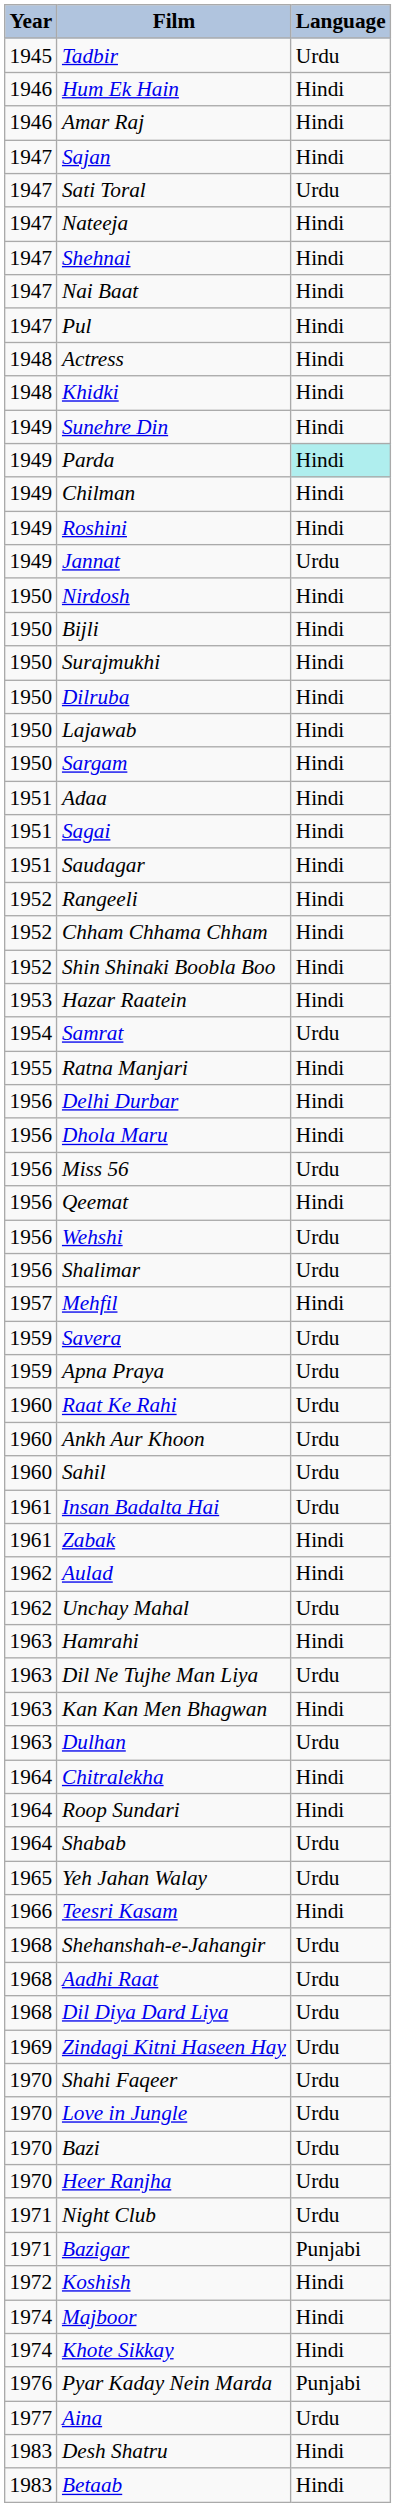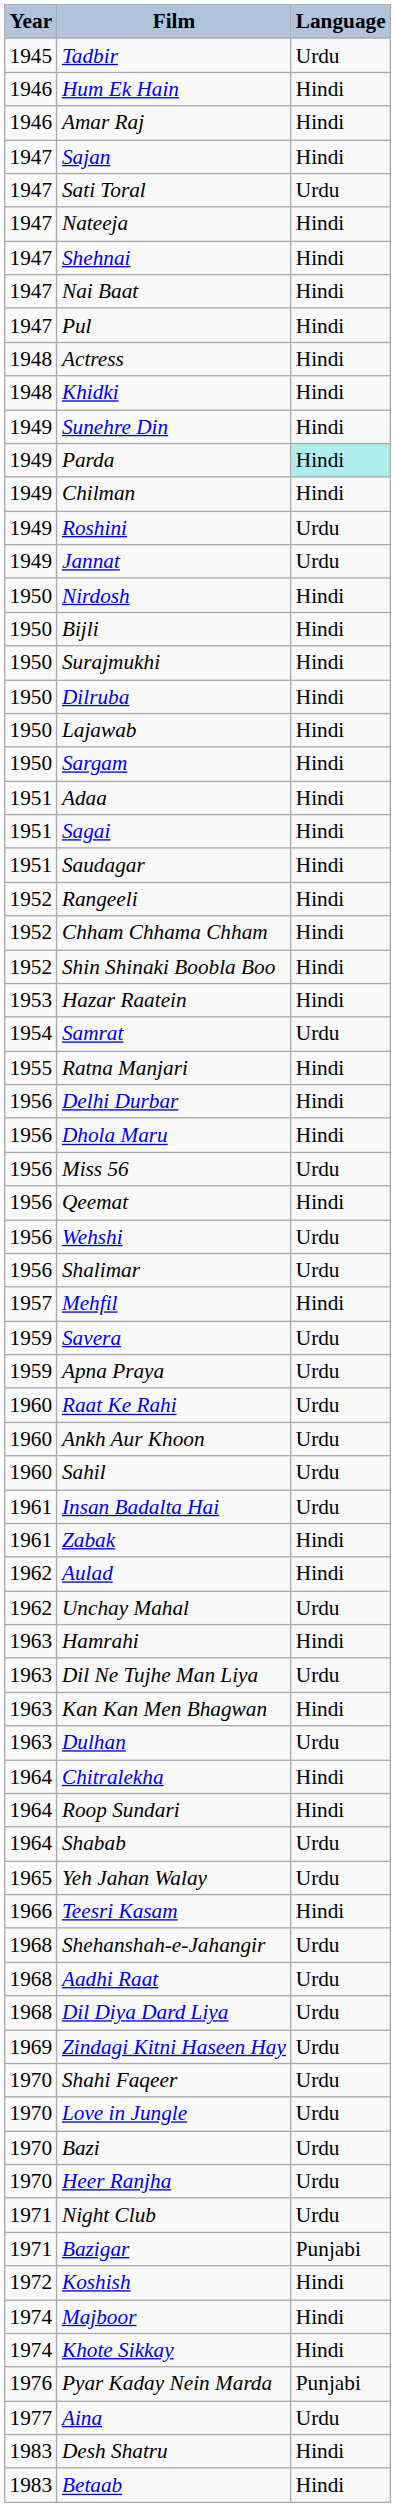Roshini | Language: Hindi -> Urdu
